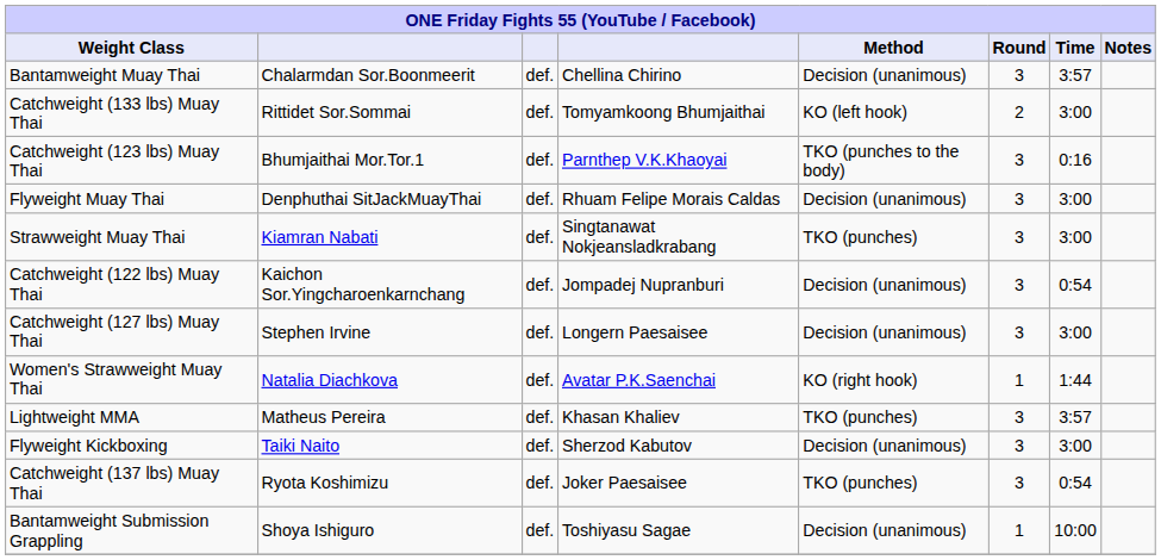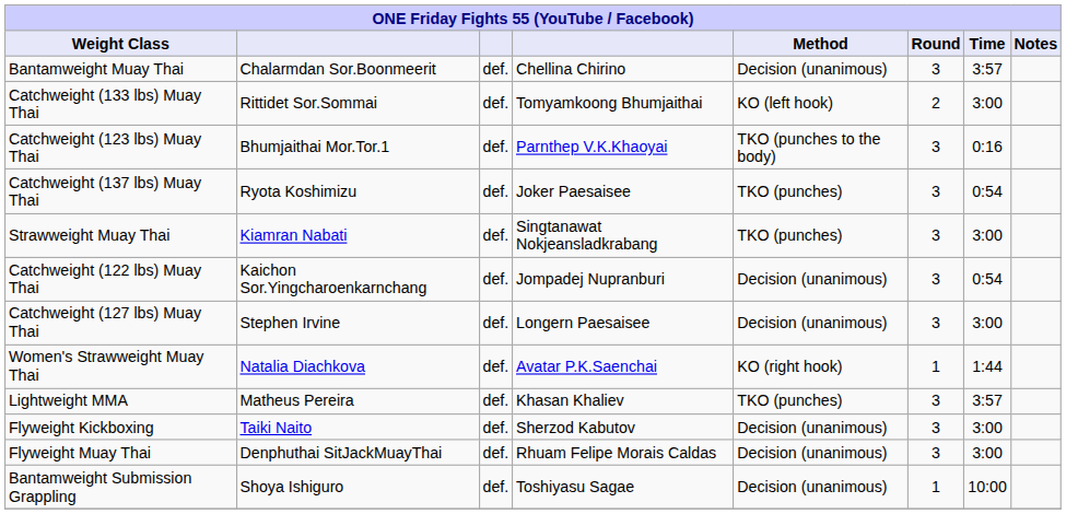rows swapped: Flyweight Muay Thai <-> Catchweight (137 lbs) Muay Thai
